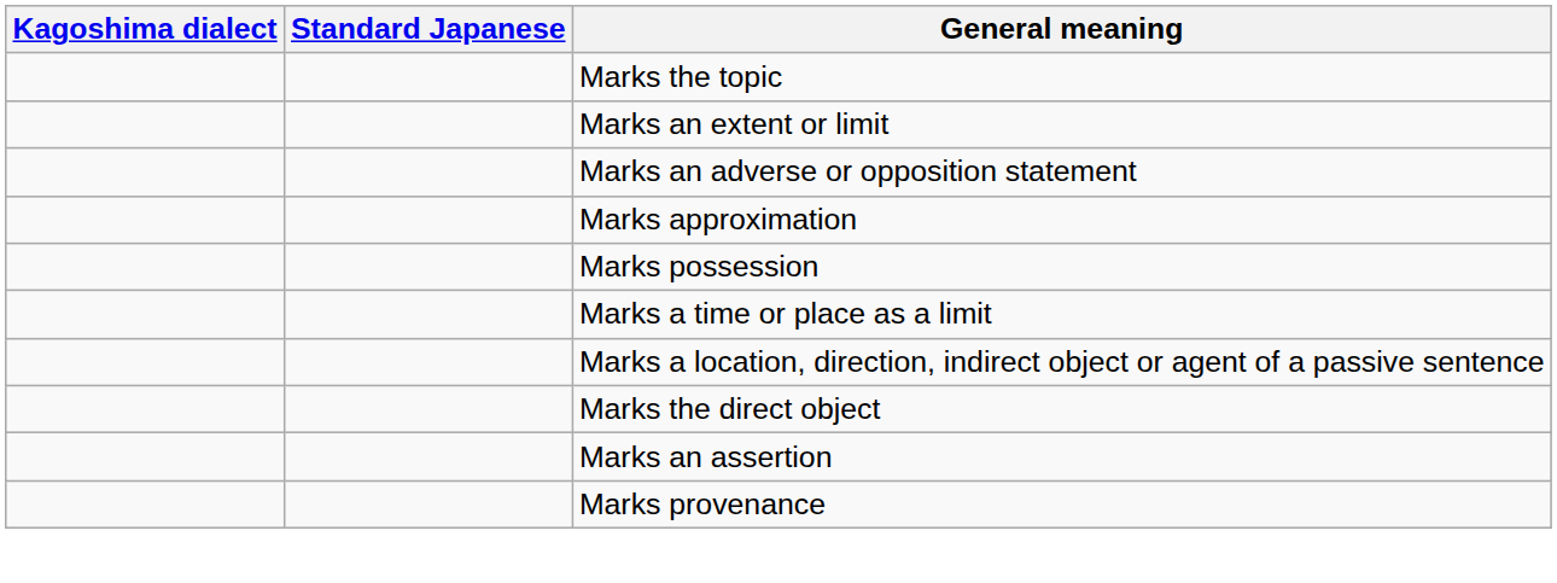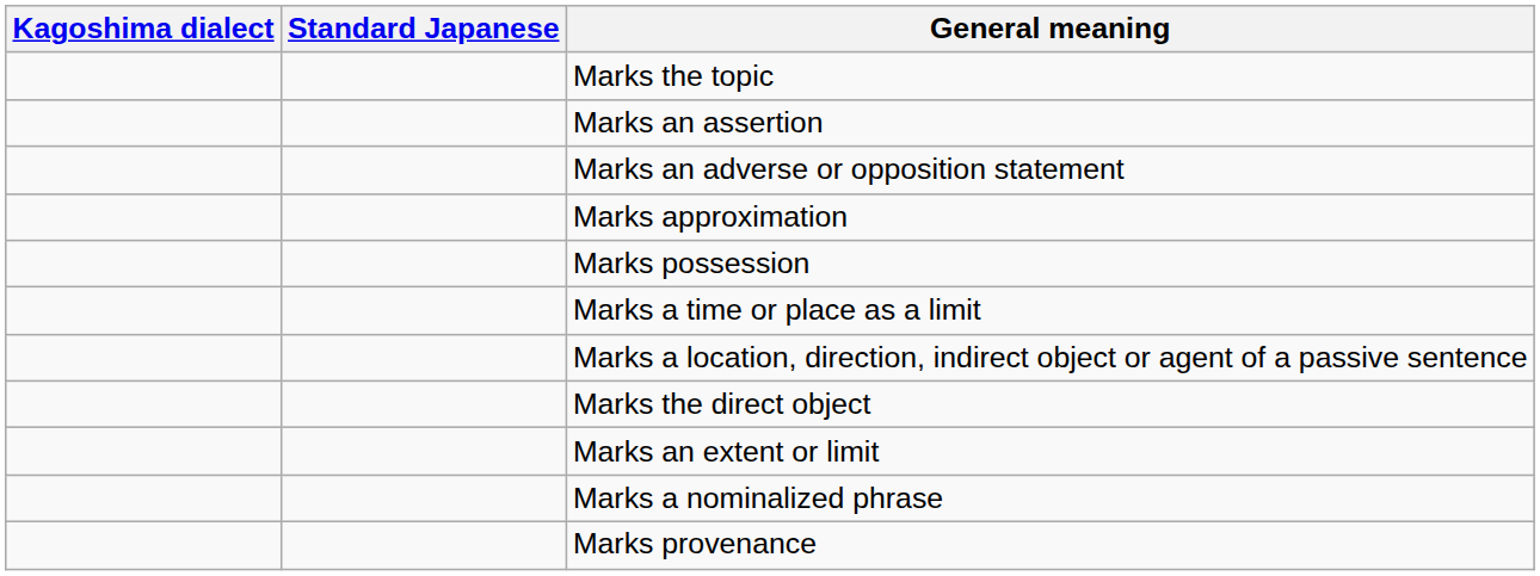rows swapped: Marks an assertion <-> Marks an extent or limit
+ row: Marks a nominalized phrase
